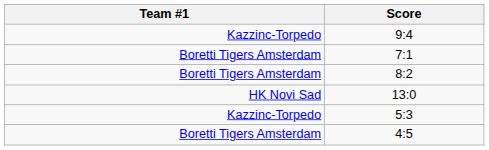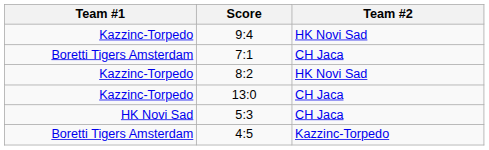+ column: Team #2 | HK Novi Sad | CH Jaca | HK Novi Sad | CH Jaca | CH Jaca | Kazzinc-Torpedo
8:2 | Team #1: Boretti Tigers Amsterdam -> Kazzinc-Torpedo
13:0 | Team #1: HK Novi Sad -> Kazzinc-Torpedo
5:3 | Team #1: Kazzinc-Torpedo -> HK Novi Sad
